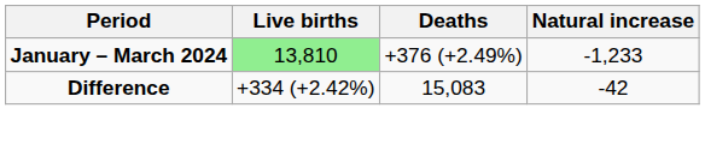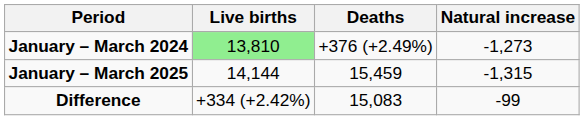January – March 2024 | Natural increase: -1,233 -> -1,273
+ row: January – March 2025 | 14,144 | 15,459 | -1,315
Difference | Natural increase: -42 -> -99
